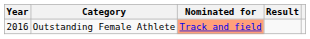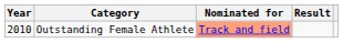Outstanding Female Athlete | Year: 2016 -> 2010
